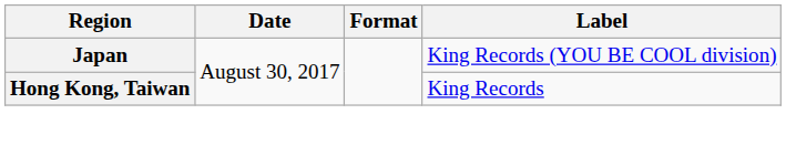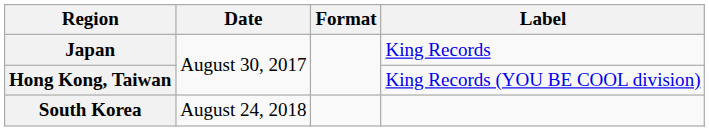Japan | Label: King Records (YOU BE COOL division) -> King Records
Hong Kong, Taiwan | Label: King Records -> King Records (YOU BE COOL division)
+ row: South Korea | August 24, 2018
